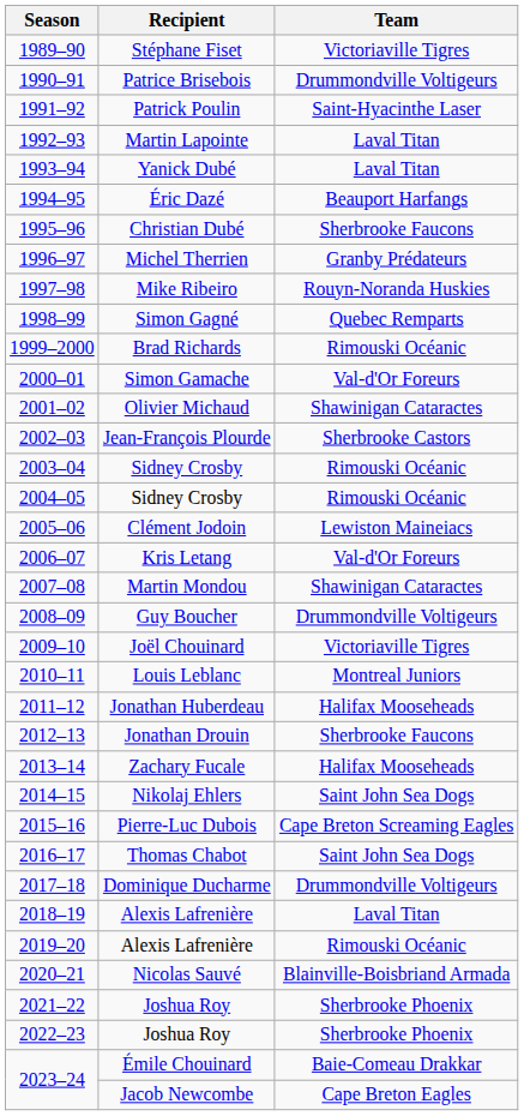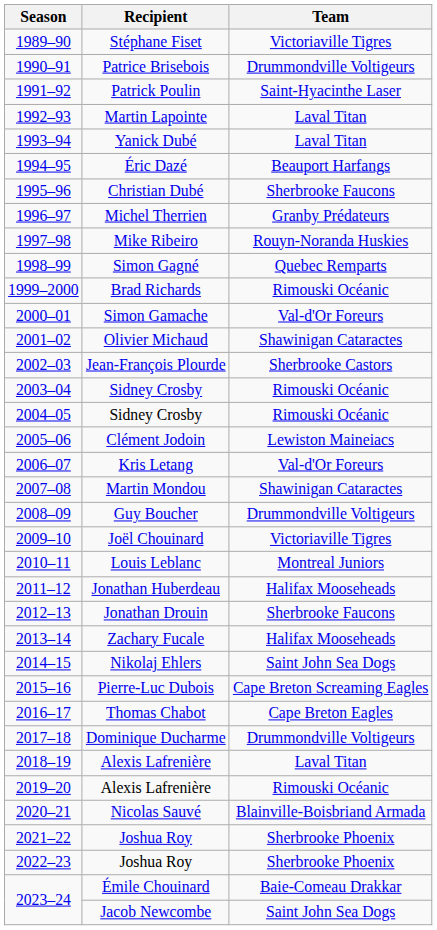Thomas Chabot | Team: Saint John Sea Dogs -> Cape Breton Eagles
Jacob Newcombe | Team: Cape Breton Eagles -> Saint John Sea Dogs
